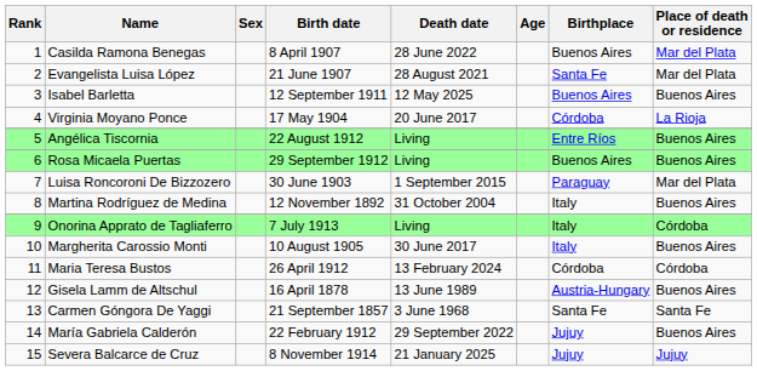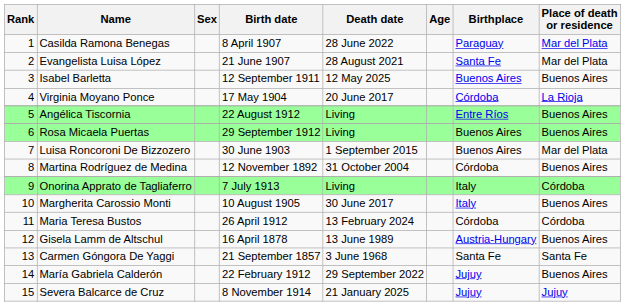Casilda Ramona Benegas | Birthplace: Buenos Aires -> Paraguay
Luisa Roncoroni De Bizzozero | Birthplace: Paraguay -> Buenos Aires
Martina Rodríguez de Medina | Birthplace: Italy -> Córdoba
